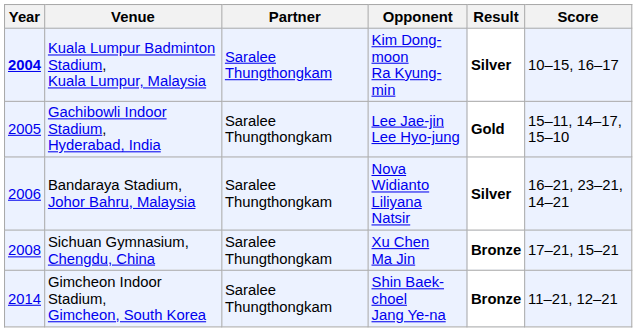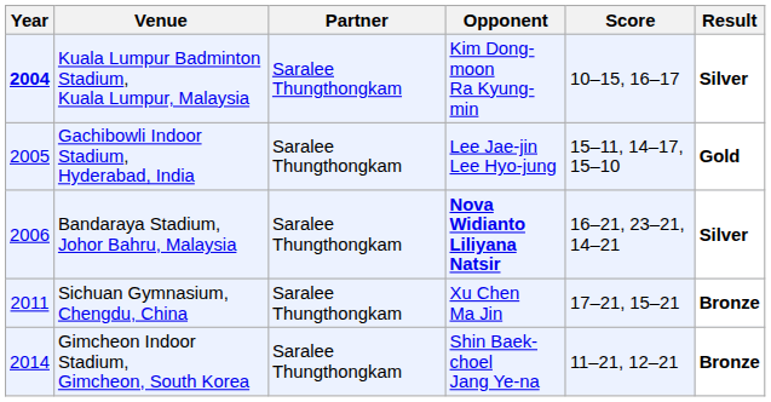columns swapped: Score <-> Result
Bandaraya Stadium, Johor Bahru, Malaysia | Opponent: normal -> bold
Sichuan Gymnasium, Chengdu, China | Year: 2008 -> 2011
